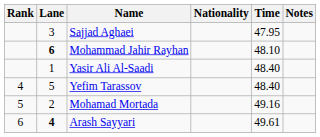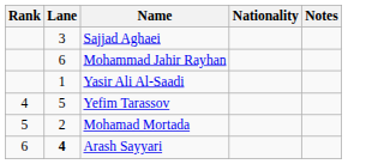- column: Time | 47.95 | 48.10 | 48.40 | 48.40 | 49.16 | 49.61
Mohammad Jahir Rayhan | Lane: bold -> normal
